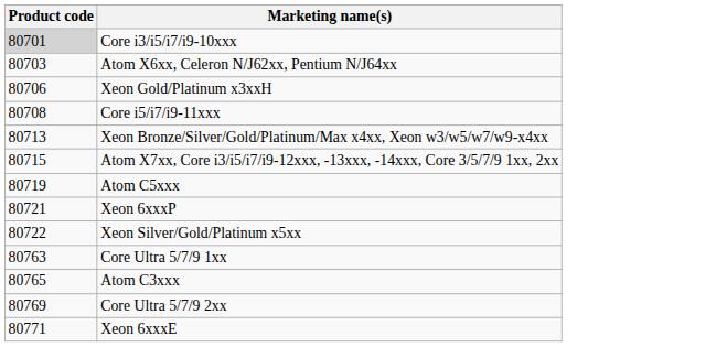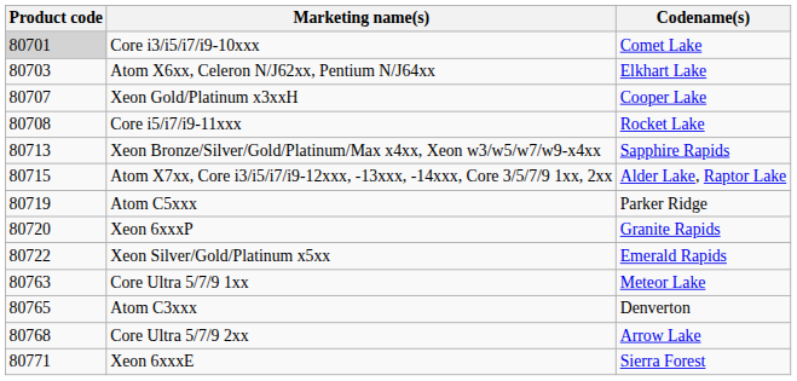+ column: Codename(s) | Comet Lake | Elkhart Lake | Cooper Lake | Rocket Lake | Sapphire Rapids | Alder Lake, Raptor Lake | Parker Ridge | Granite Rapids | Emerald Rapids | Meteor Lake | Denverton | Arrow Lake | Sierra Forest
Xeon Gold/Platinum x3xxH | Product code: 80706 -> 80707
Xeon 6xxxP | Product code: 80721 -> 80720
Core Ultra 5/7/9 2xx | Product code: 80769 -> 80768
